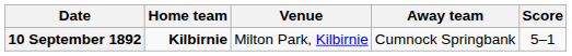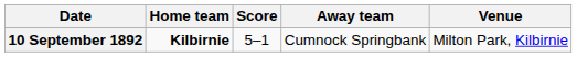columns swapped: Score <-> Venue
